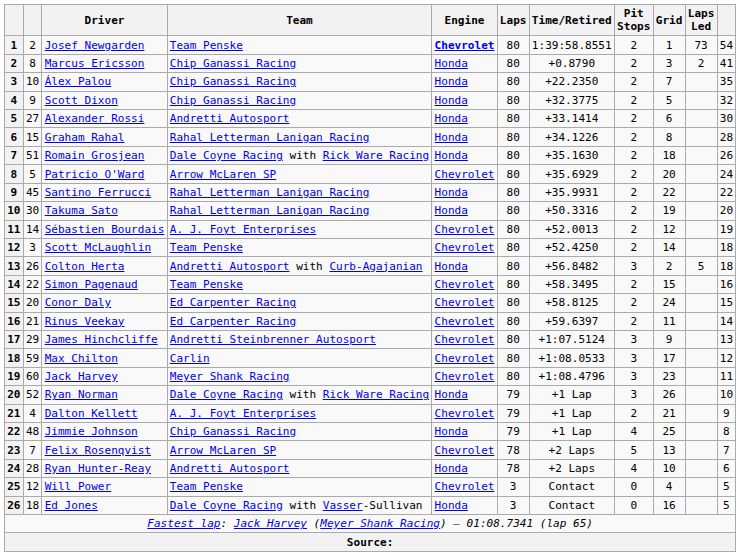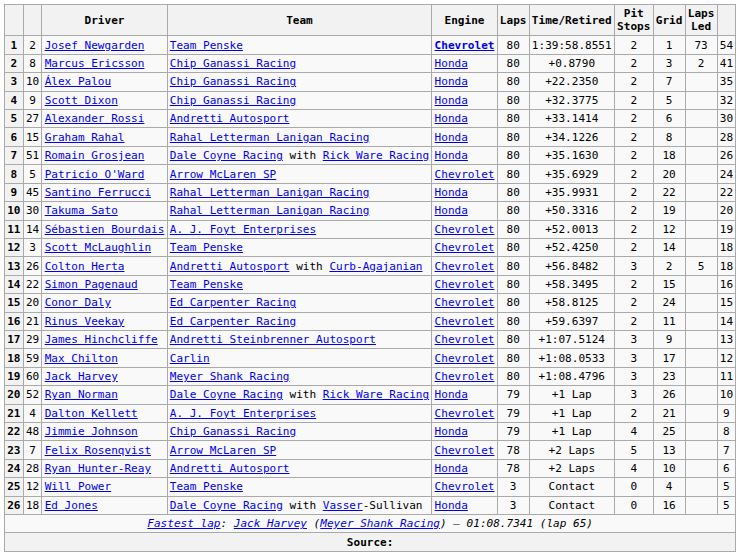Colton Herta | Engine: Honda -> Chevrolet
